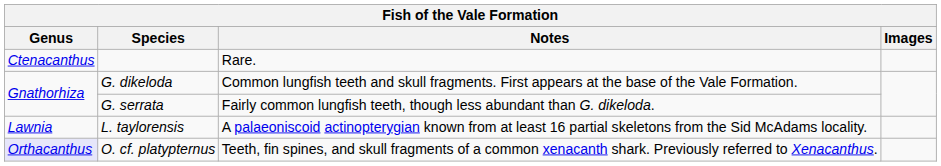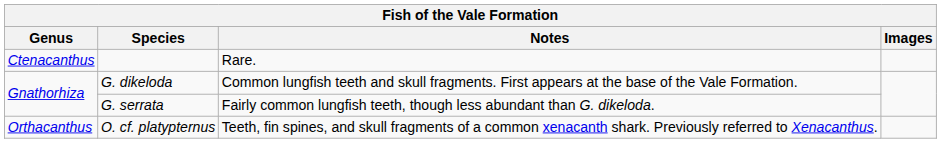- row: Lawnia | L. taylorensis | A palaeoniscoid actinopterygian known from at least 16 partial skeletons from the Sid McAdams locality.
O. cf. platypternus | Genus: lavender background -> no background
